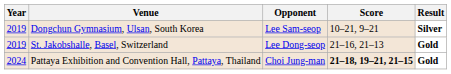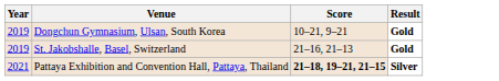- column: Opponent | Lee Sam-seop | Lee Dong-seop | Choi Jung-man
Dongchun Gymnasium, Ulsan, South Korea | Result: Silver -> Gold
Pattaya Exhibition and Convention Hall, Pattaya, Thailand | Year: 2024 -> 2021
Pattaya Exhibition and Convention Hall, Pattaya, Thailand | Result: Gold -> Silver
